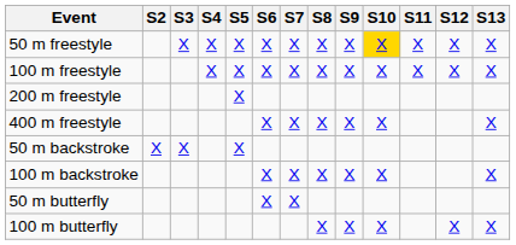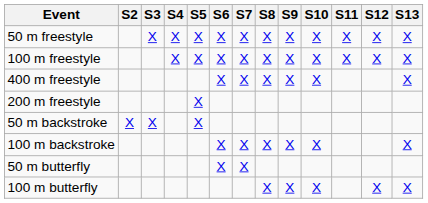50 m freestyle | S10: gold background -> no background
rows swapped: 200 m freestyle <-> 400 m freestyle
